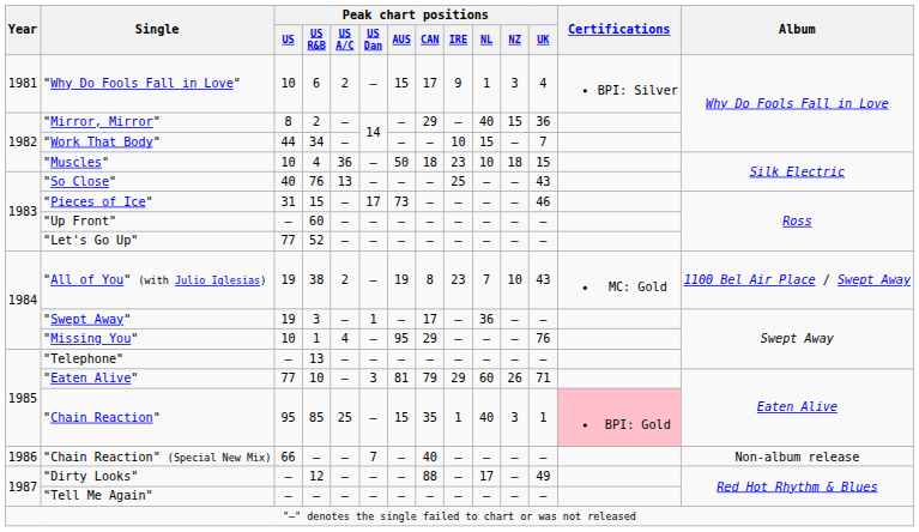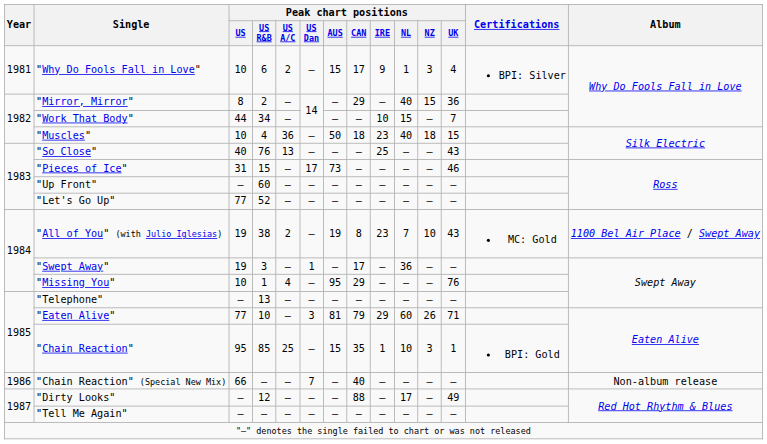"Muscles" | Peak chart positions / NL: 10 -> 40
"Chain Reaction" | Peak chart positions / NL: 40 -> 10
"Chain Reaction" | Certifications: pink background -> no background
